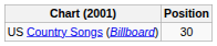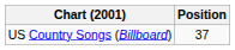US Country Songs (Billboard) | Position: 30 -> 37
